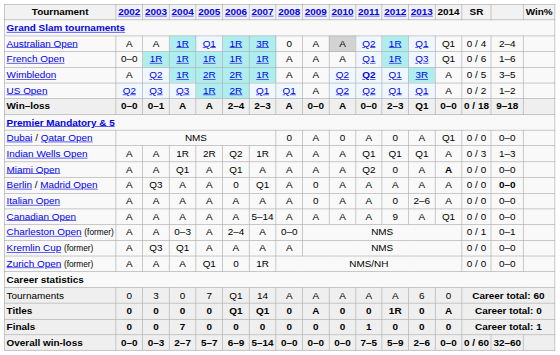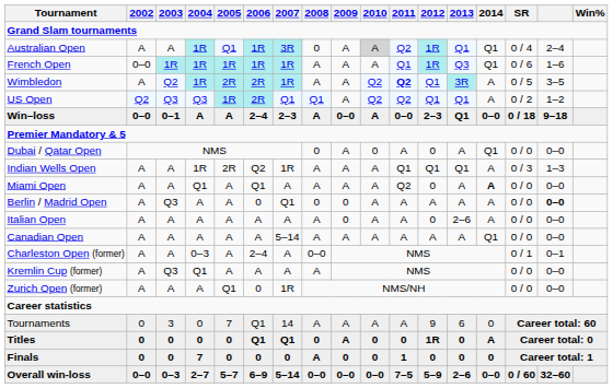Berlin / Madrid Open | 2008: A -> 0
Canadian Open | 2012: 9 -> A
Tournaments | 2012: A -> 9
Finals | 2008: 0 -> A
